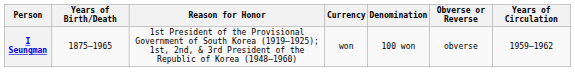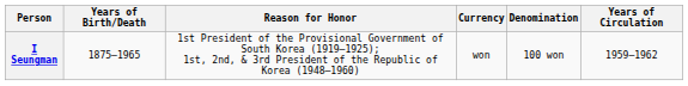- column: Obverse or Reverse | obverse
